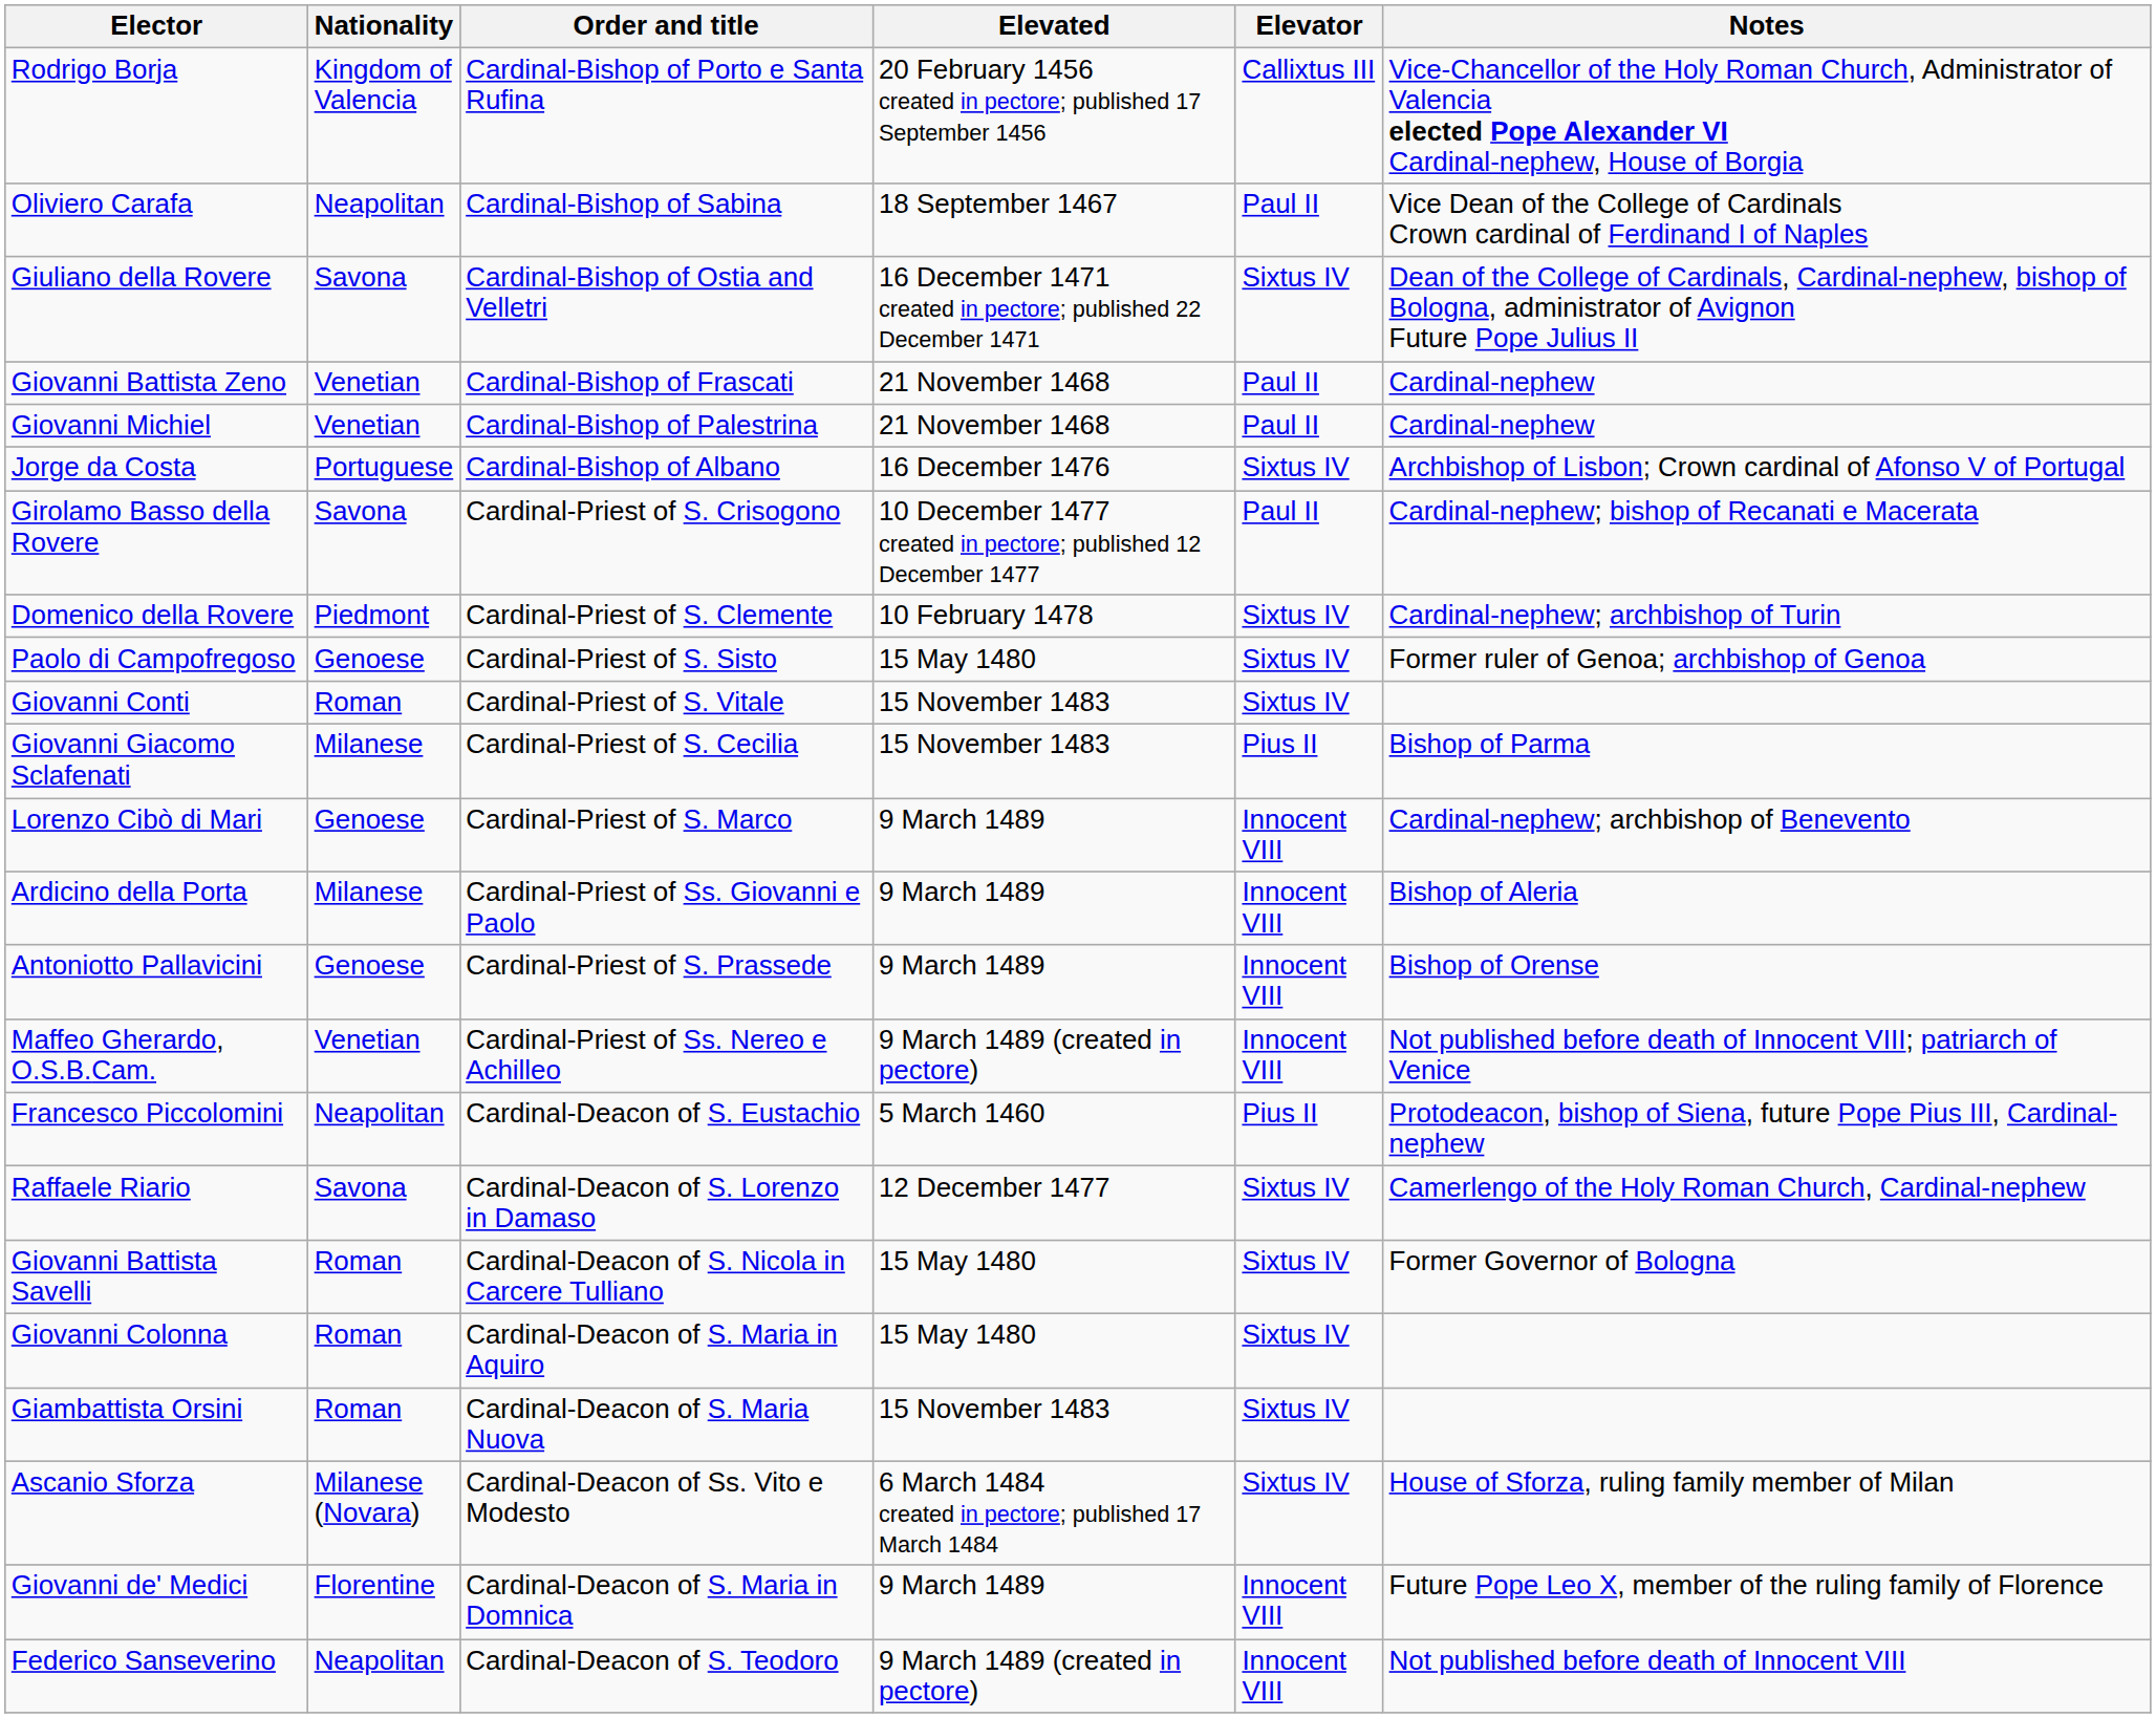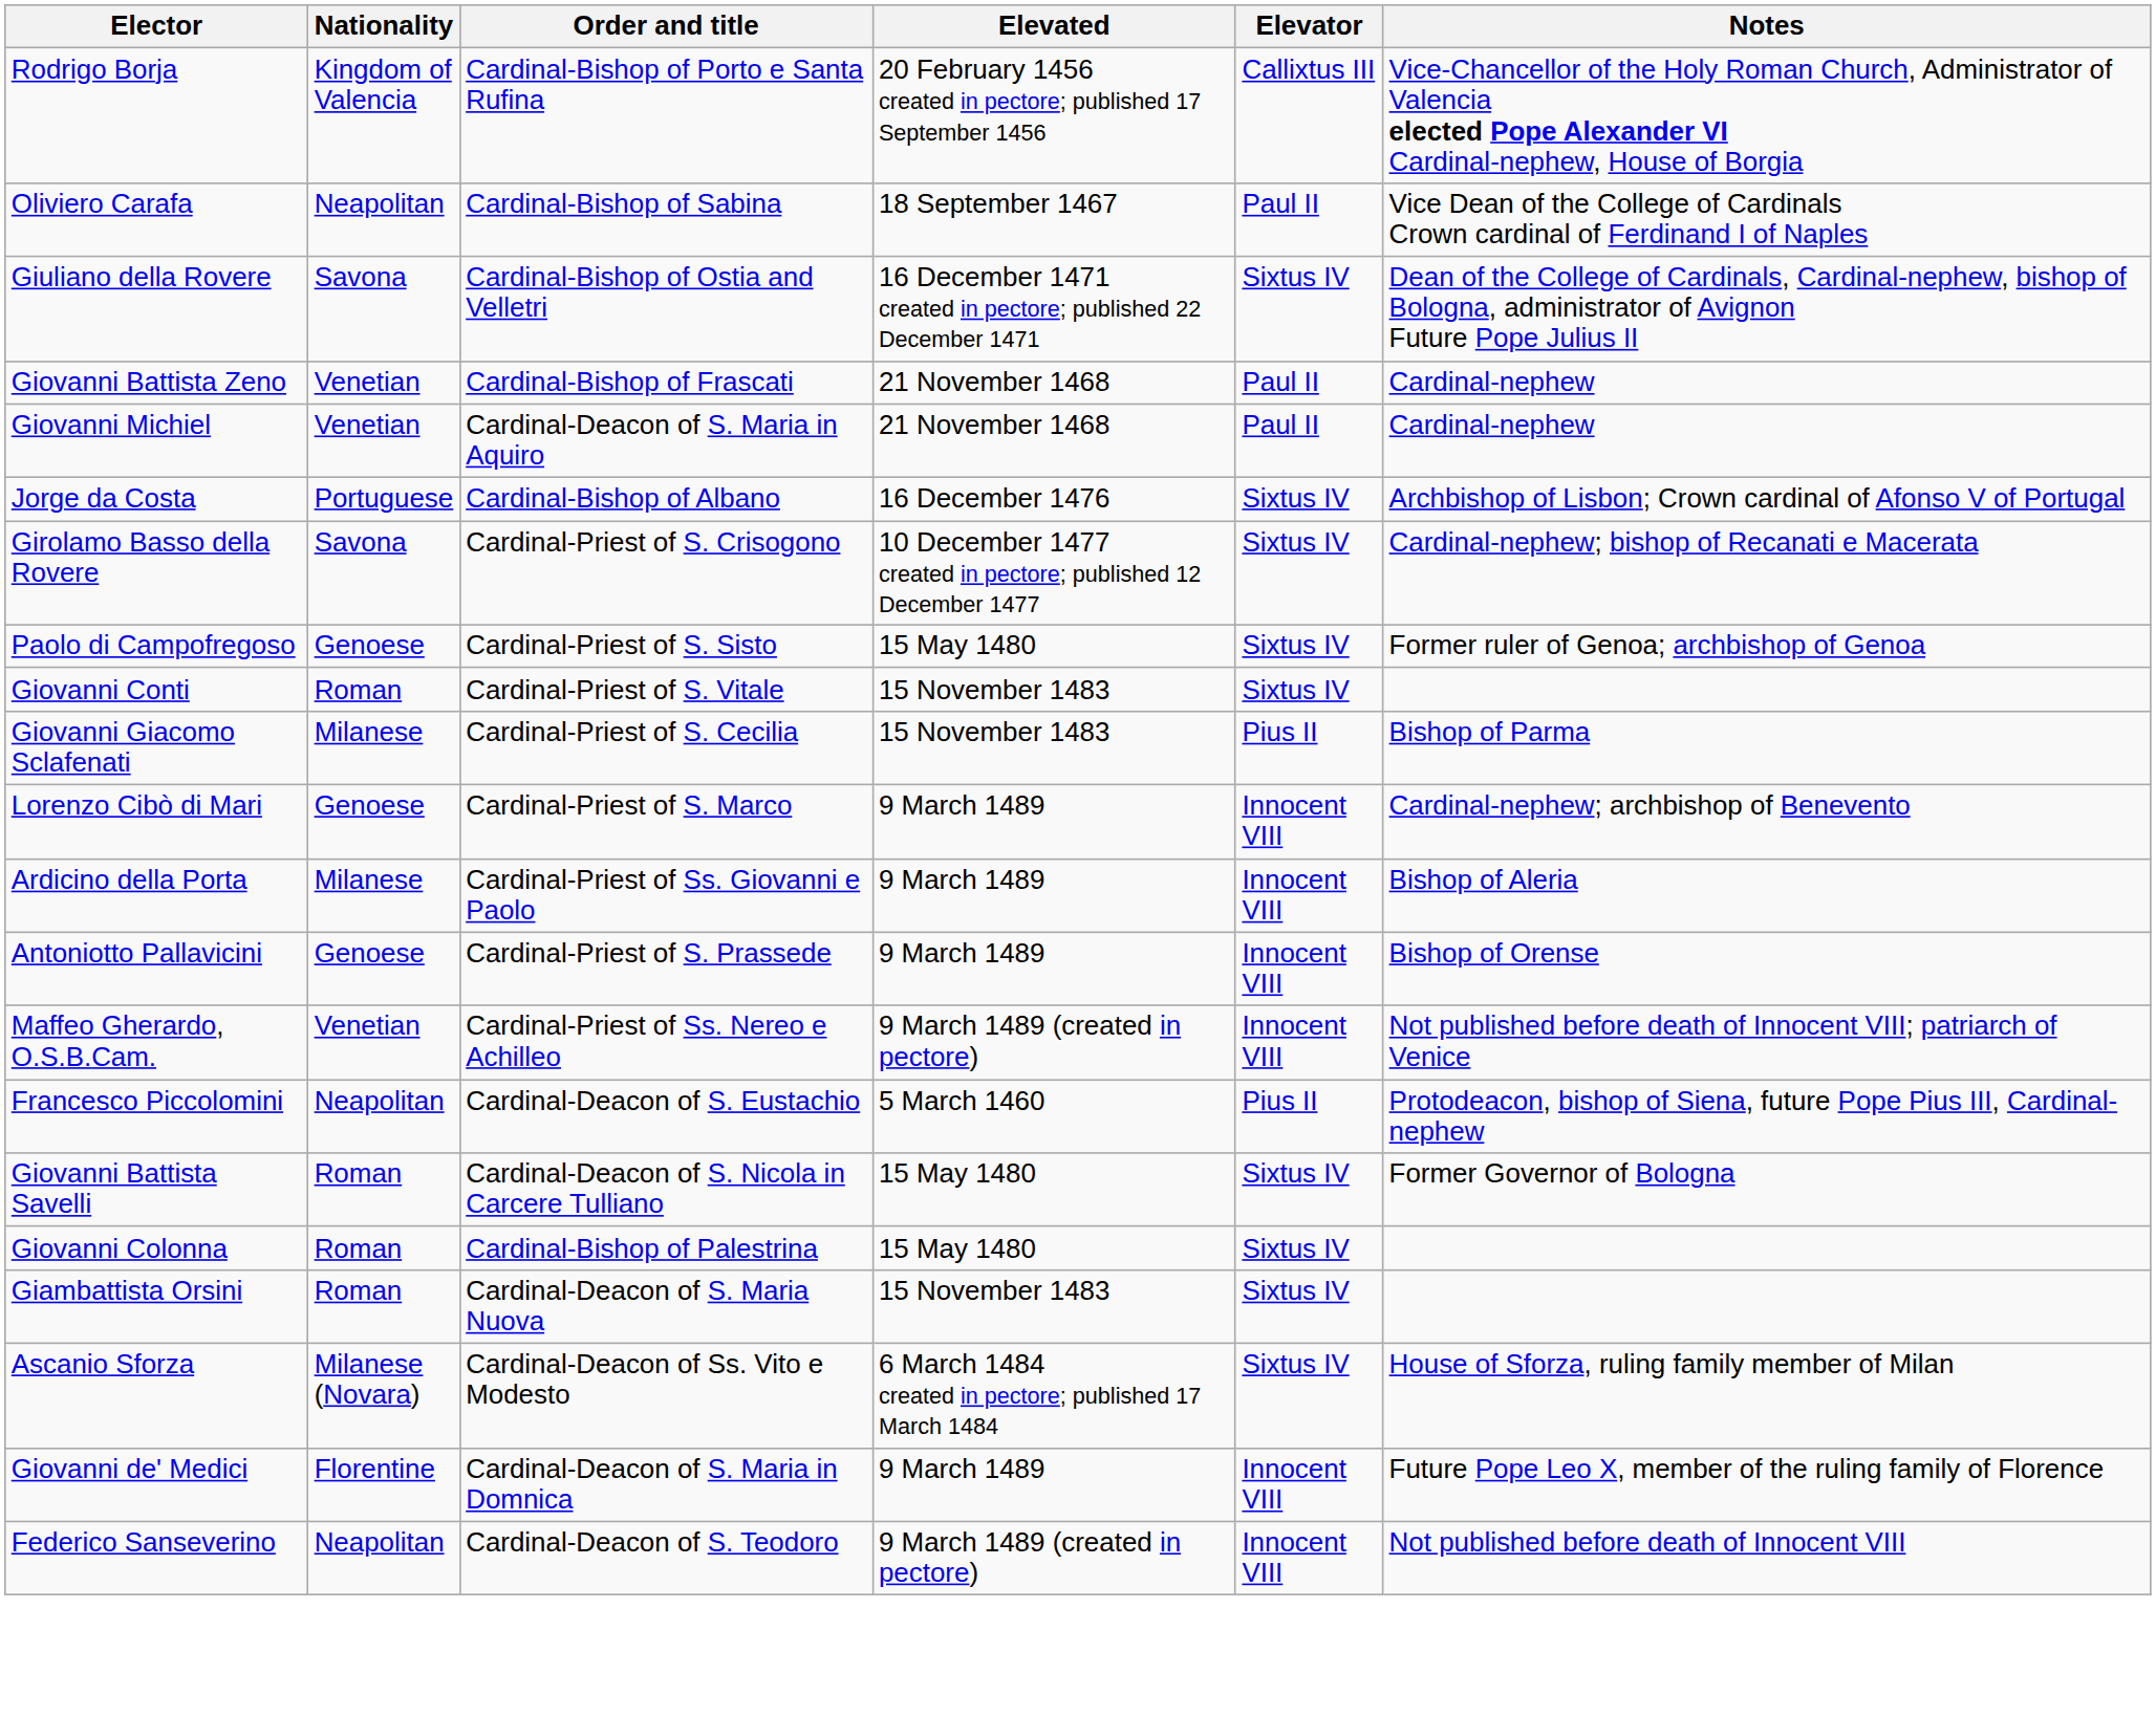Giovanni Michiel | Order and title: Cardinal-Bishop of Palestrina -> Cardinal-Deacon of S. Maria in Aquiro
Girolamo Basso della Rovere | Elevator: Paul II -> Sixtus IV
- row: Domenico della Rovere | Piedmont | Cardinal-Priest of S. Clemente | 10 February 1478 | Sixtus IV | Cardinal-nephew; archbishop of Turin
- row: Raffaele Riario | Savona | Cardinal-Deacon of S. Lorenzo in Damaso | 12 December 1477 | Sixtus IV | Camerlengo of the Holy Roman Church, Cardinal-nephew
Giovanni Colonna | Order and title: Cardinal-Deacon of S. Maria in Aquiro -> Cardinal-Bishop of Palestrina
